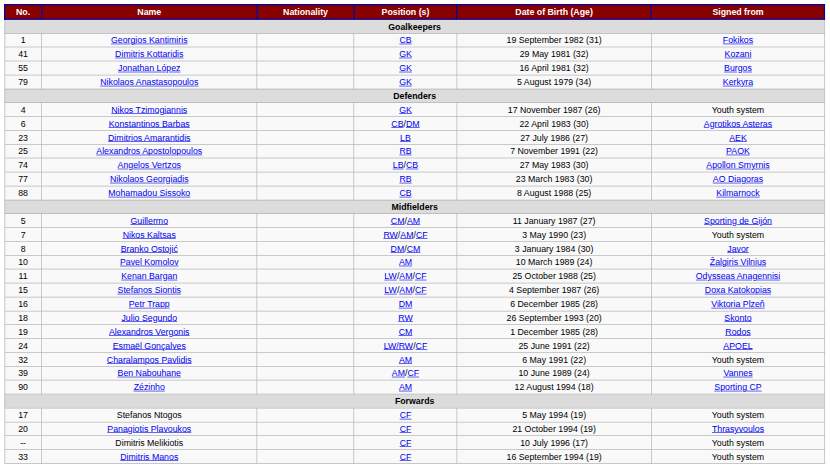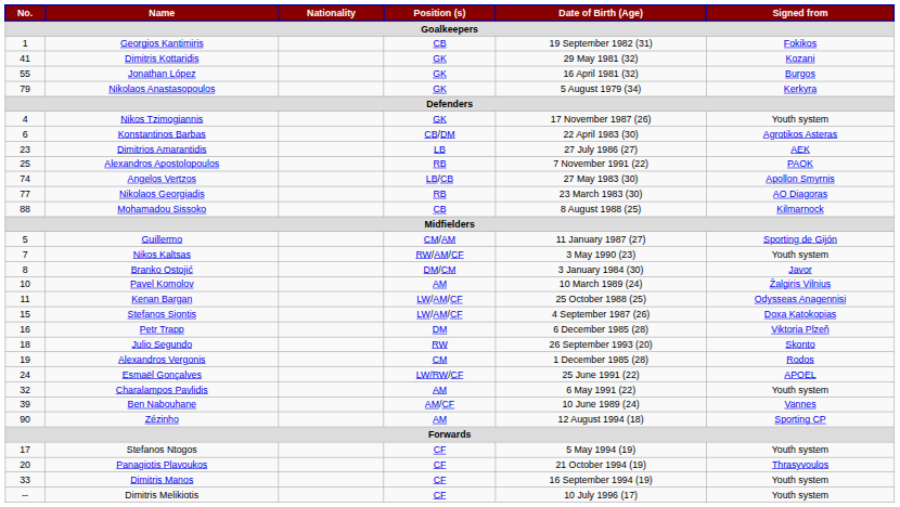rows swapped: Dimitris Manos <-> Dimitris Melikiotis
